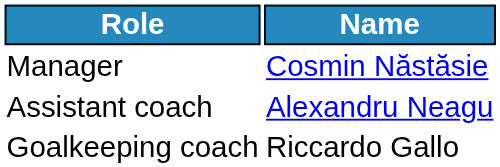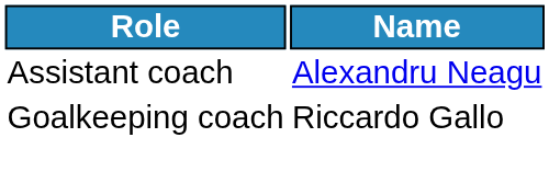- row: Manager | Cosmin Năstăsie
